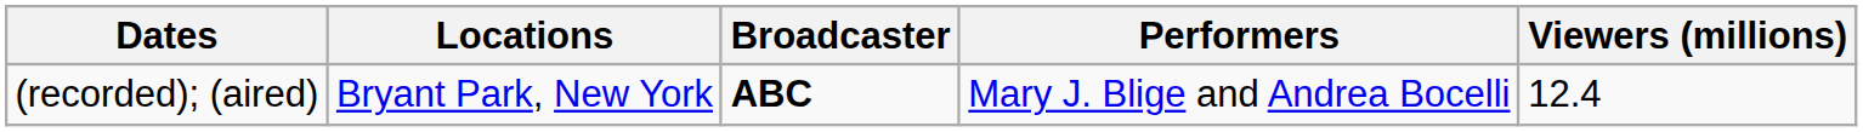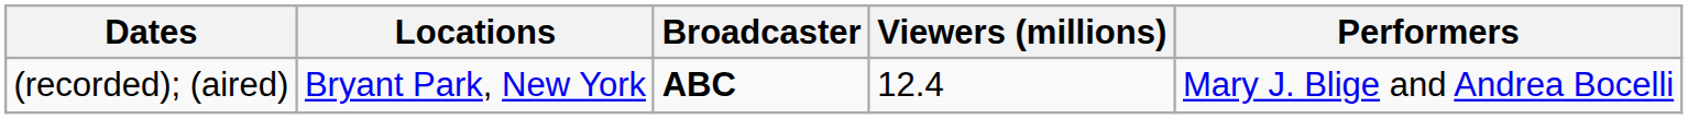columns swapped: Viewers (millions) <-> Performers
